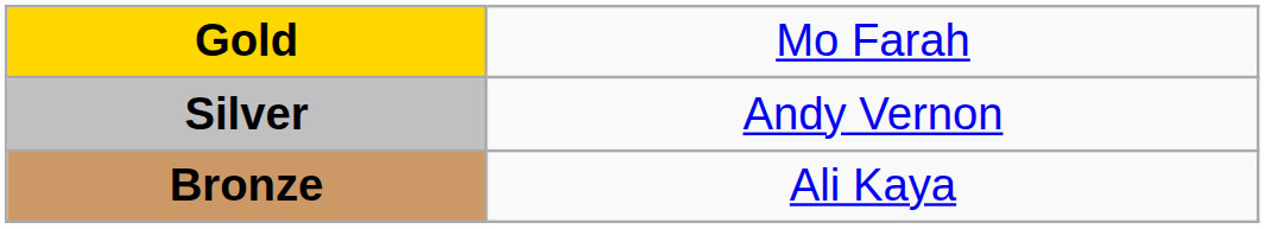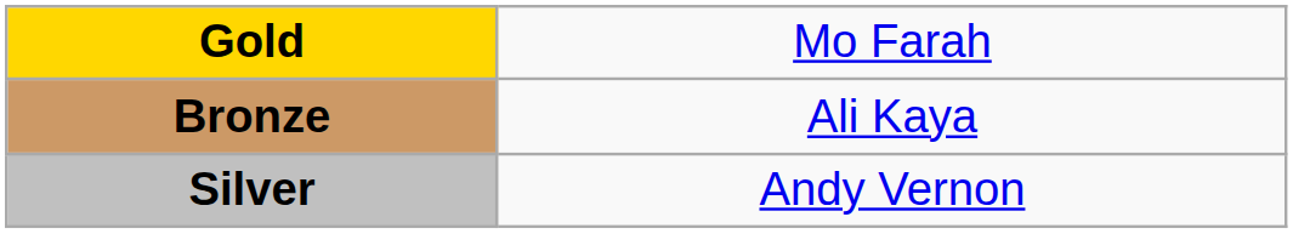rows swapped: Silver <-> Bronze
